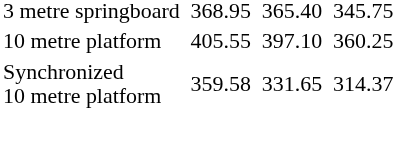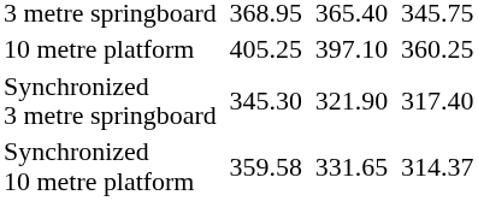10 metre platform | column 3: 405.55 -> 405.25
+ row: Synchronized 3 metre springboard | 345.30 | 321.90 | 317.40
